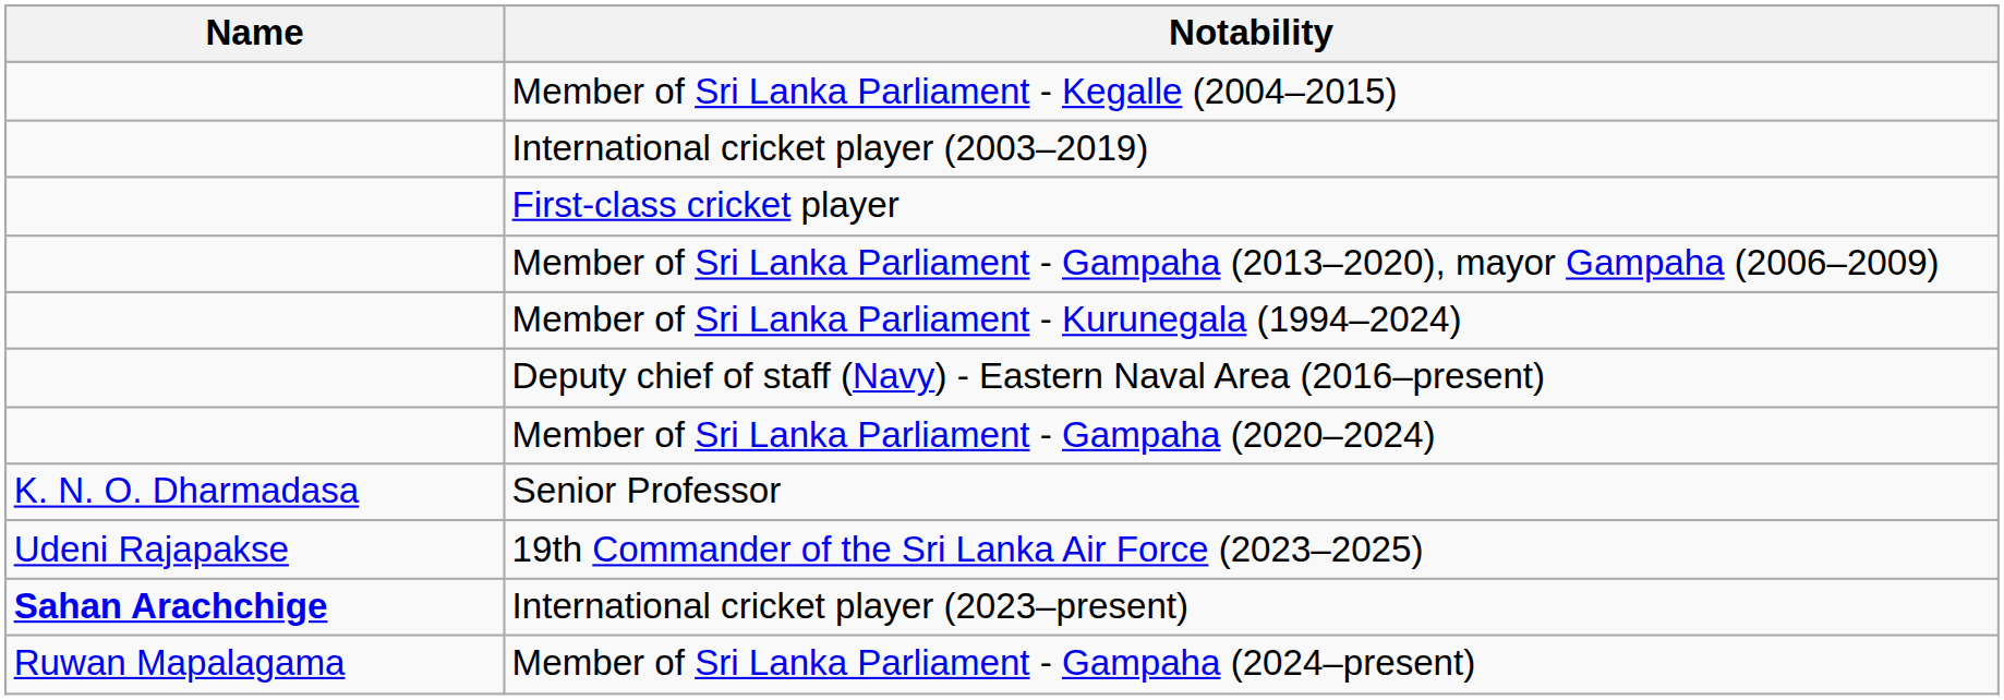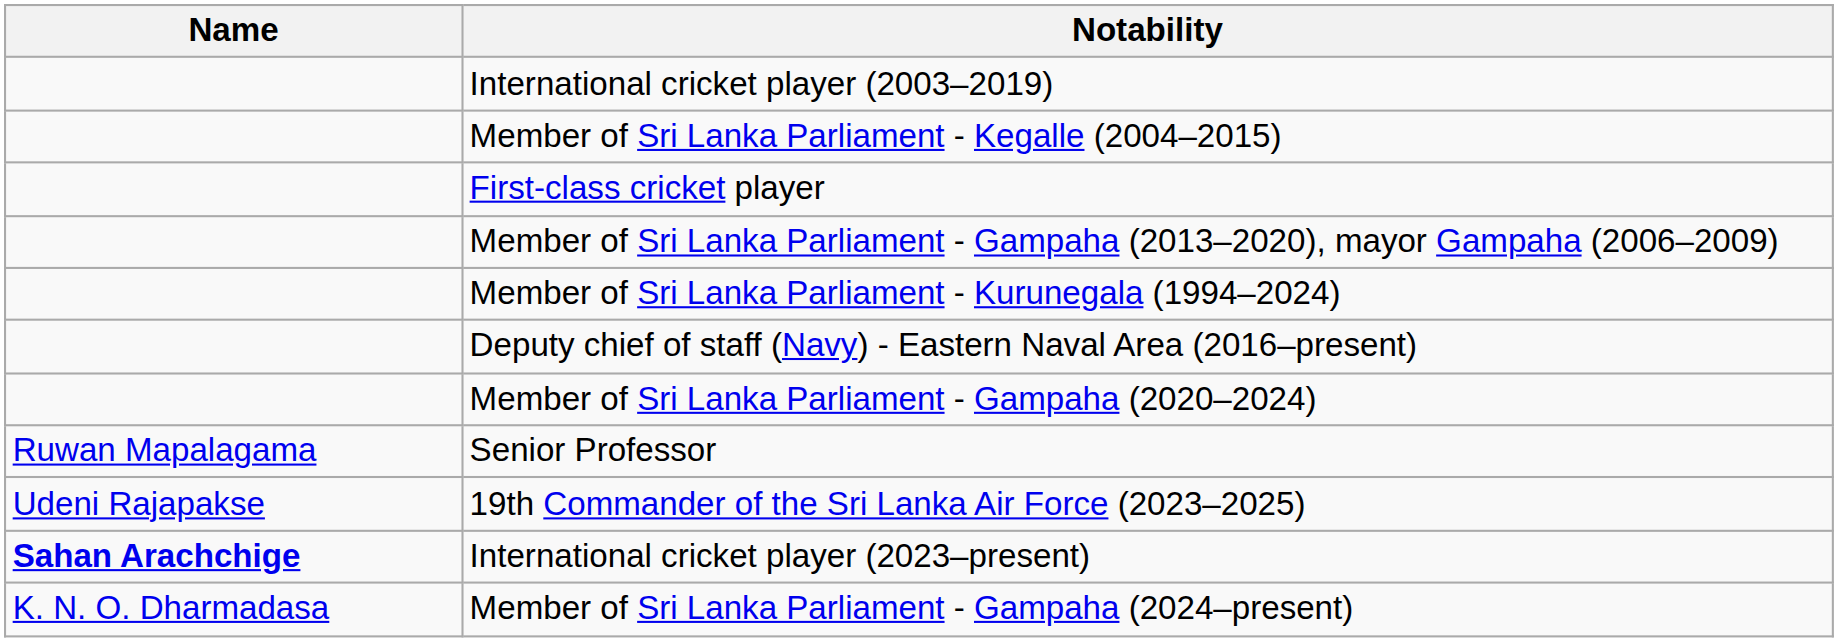rows swapped: International cricket player (2003–2019) <-> Member of Sri Lanka Parliament - Kegalle (2004–2015)
Senior Professor | Name: K. N. O. Dharmadasa -> Ruwan Mapalagama
Member of Sri Lanka Parliament - Gampaha (2024–present) | Name: Ruwan Mapalagama -> K. N. O. Dharmadasa
